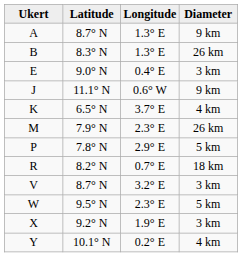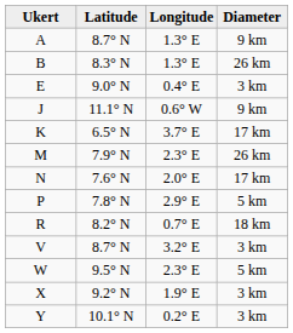K | Diameter: 4 km -> 17 km
+ row: N | 7.6° N | 2.0° E | 17 km
Y | Diameter: 4 km -> 3 km
